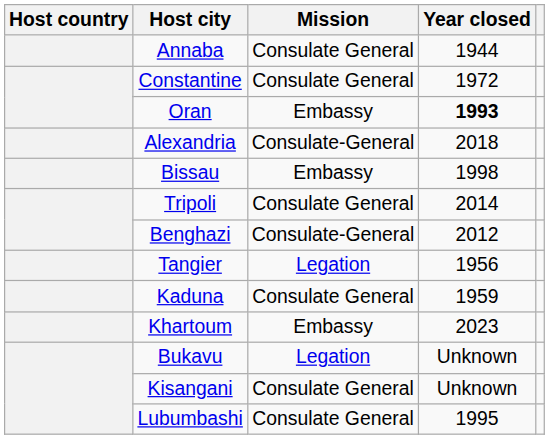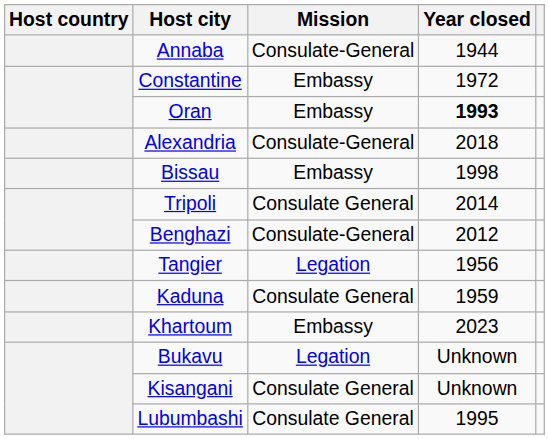Annaba | Mission: Consulate General -> Consulate-General
Constantine | Mission: Consulate General -> Embassy
